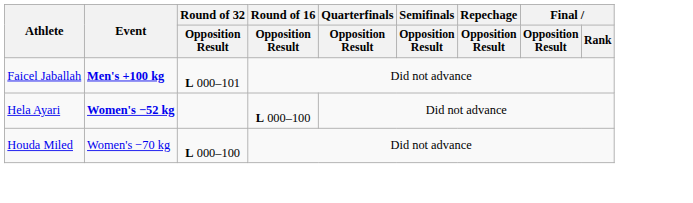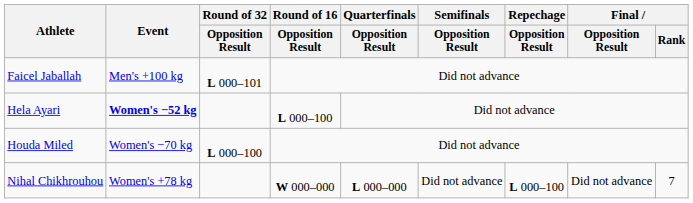Faicel Jaballah | Event: bold -> normal
+ row: Nihal Chikhrouhou | Women's +78 kg | W 000–000 | L 000–000 | Did not advance | L 000–100 | Did not advance | 7
